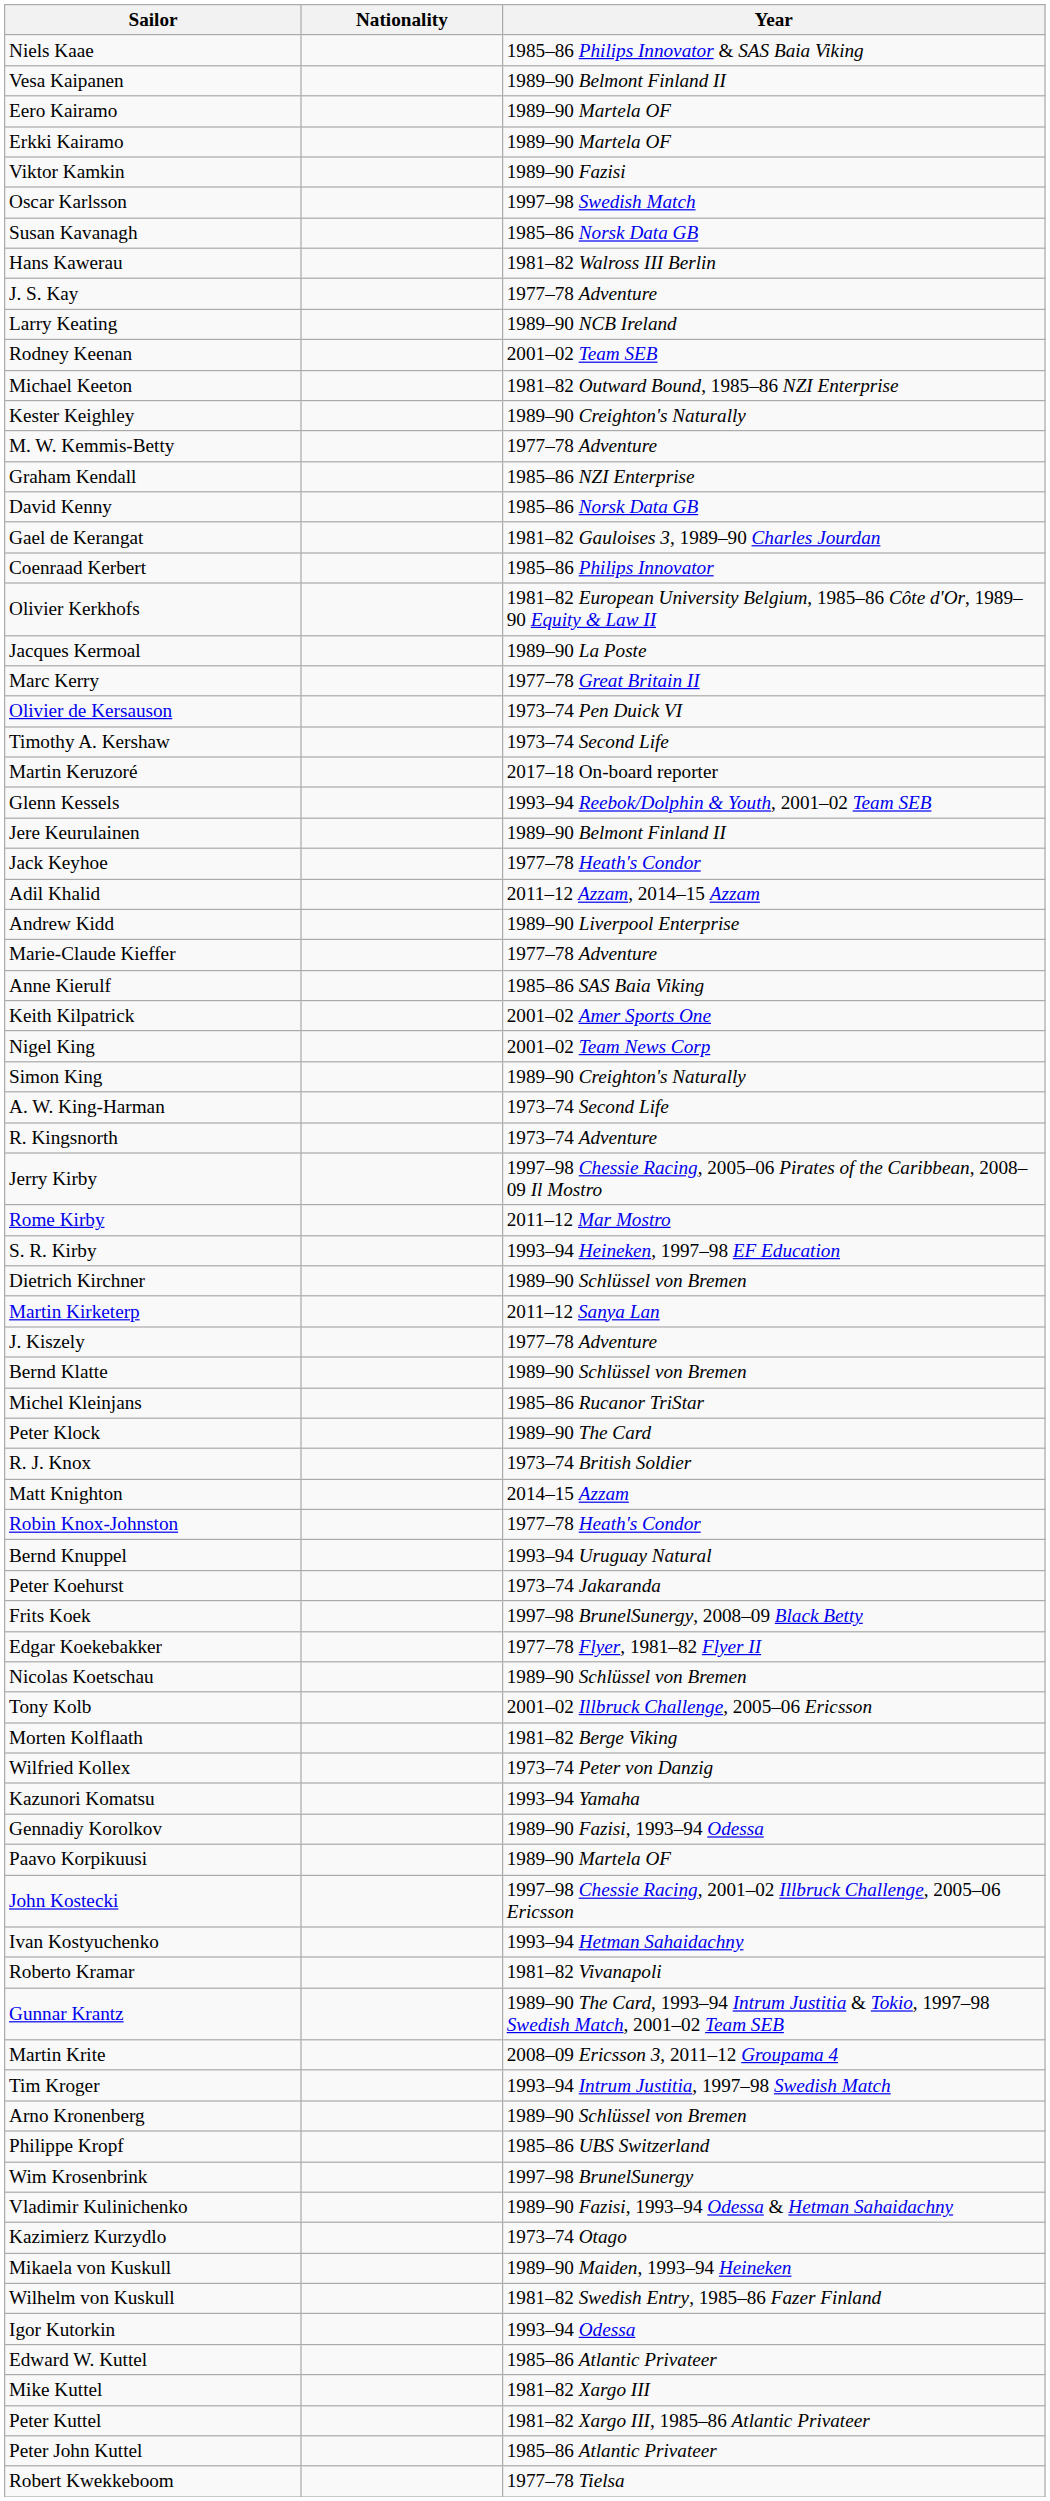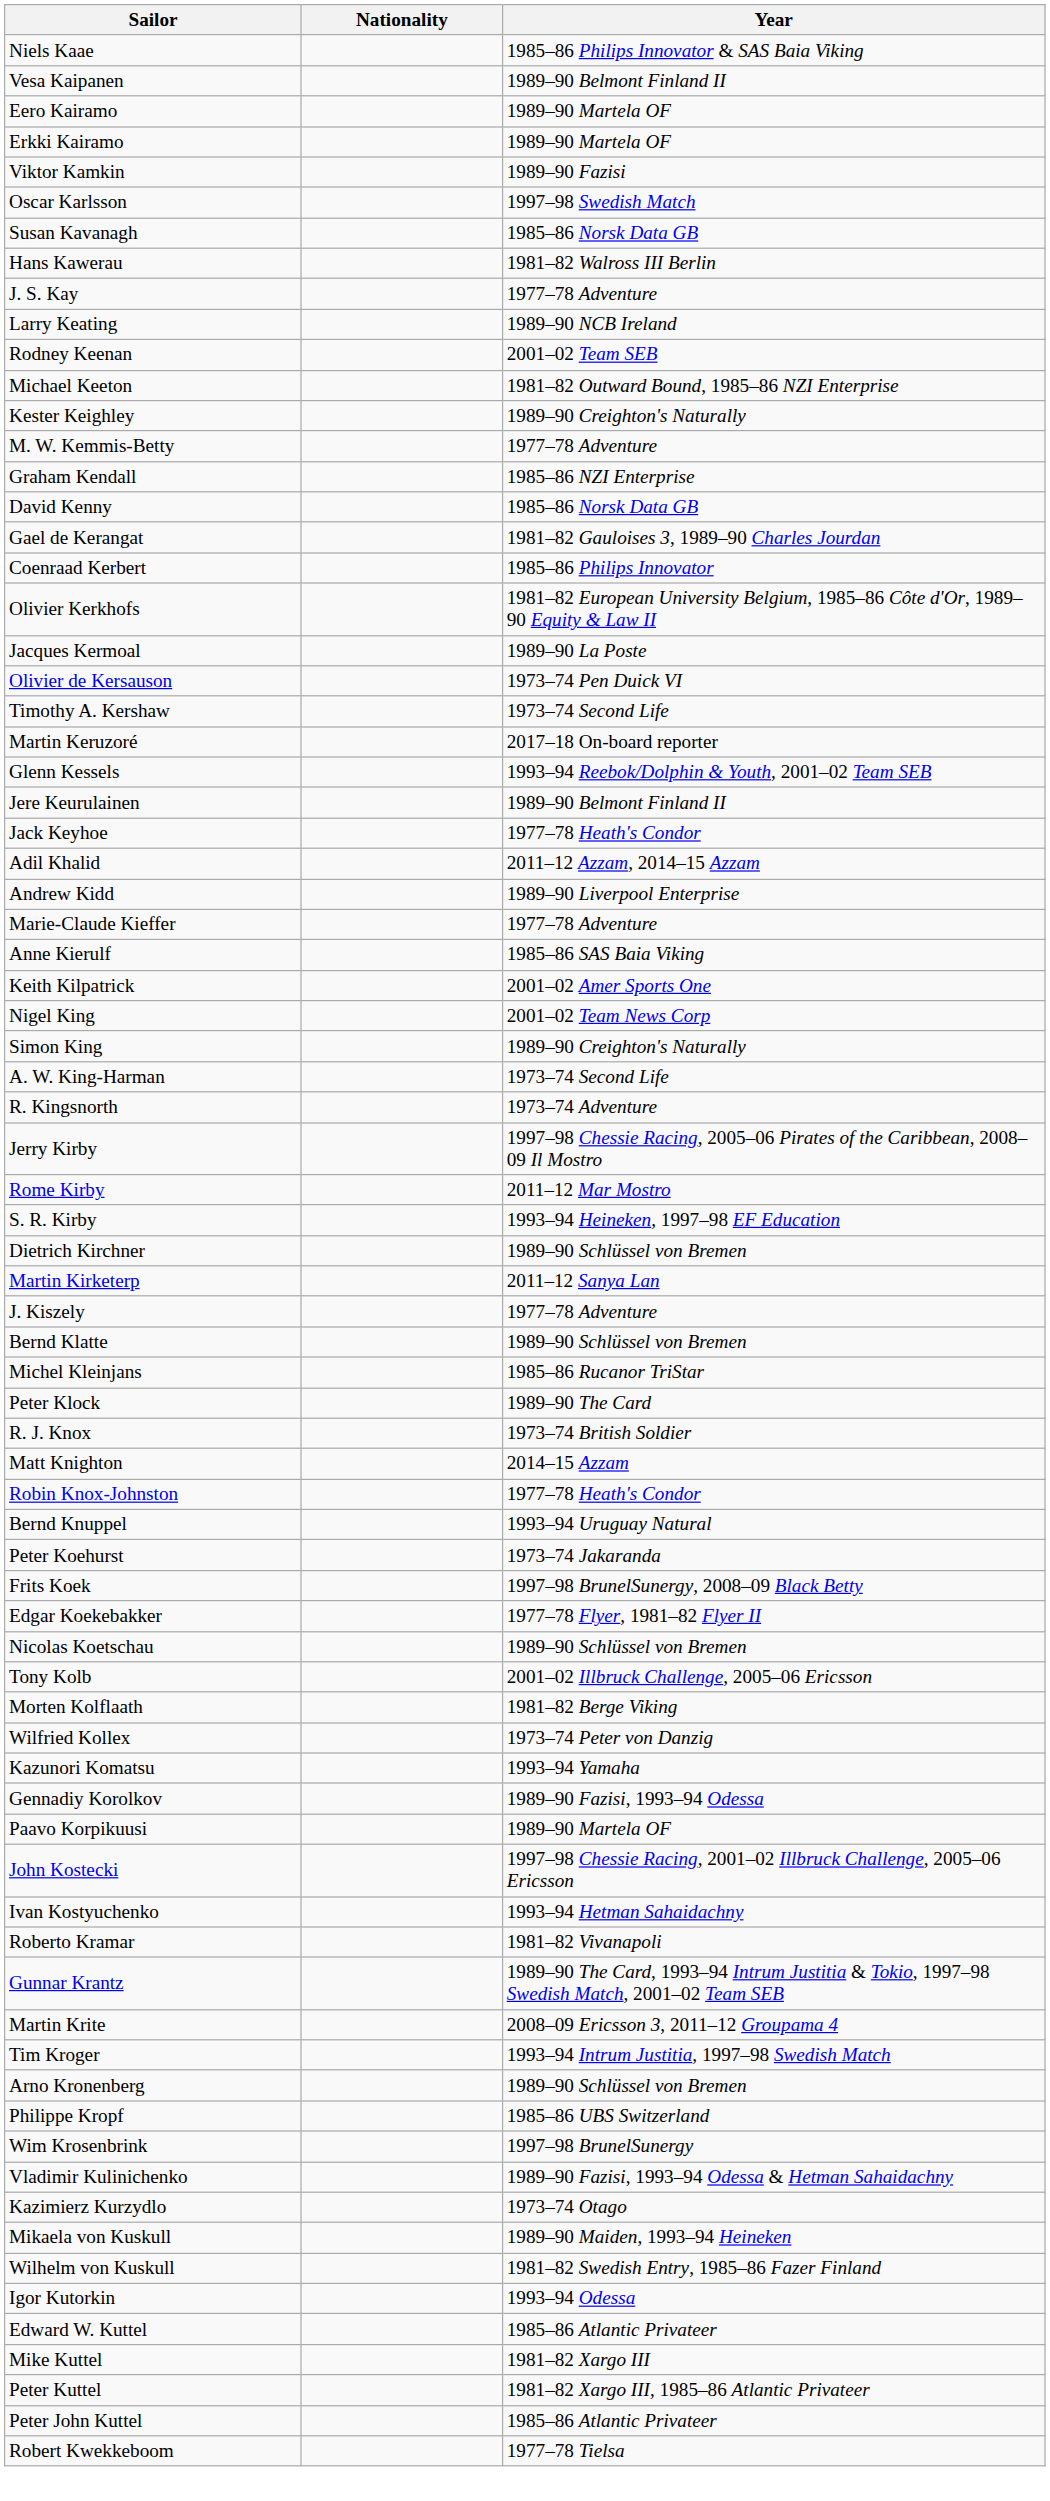- row: Marc Kerry | 1977–78 Great Britain II
